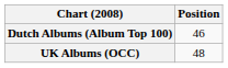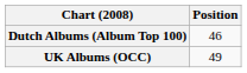UK Albums (OCC) | Position: 48 -> 49
